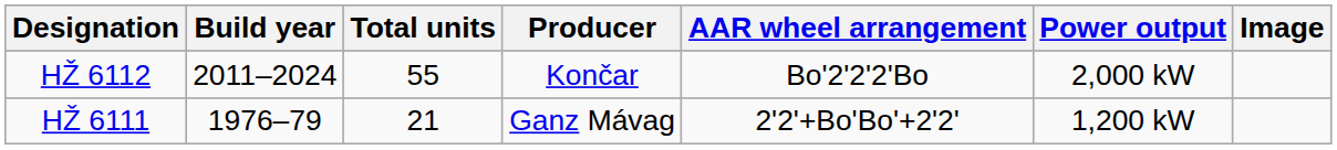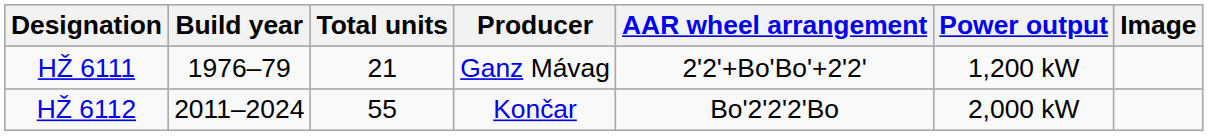rows swapped: HŽ 6111 <-> HŽ 6112
